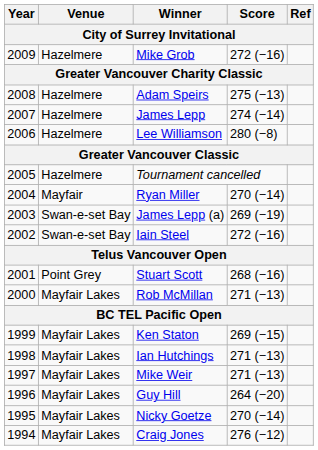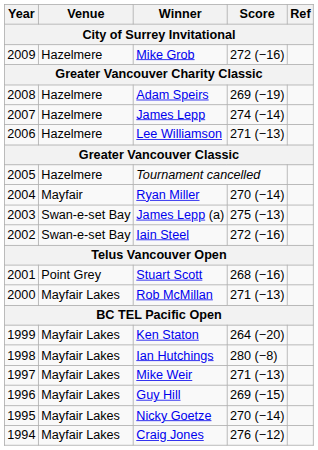Adam Speirs | Score: 275 (−13) -> 269 (−19)
Lee Williamson | Score: 280 (−8) -> 271 (−13)
James Lepp (a) | Score: 269 (−19) -> 275 (−13)
Ken Staton | Score: 269 (−15) -> 264 (−20)
Ian Hutchings | Score: 271 (−13) -> 280 (−8)
Guy Hill | Score: 264 (−20) -> 269 (−15)
